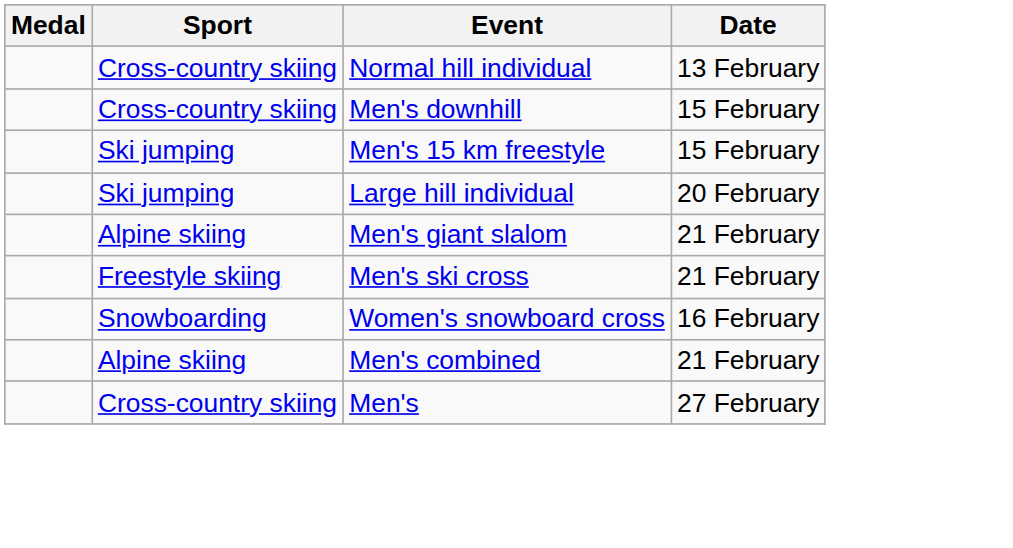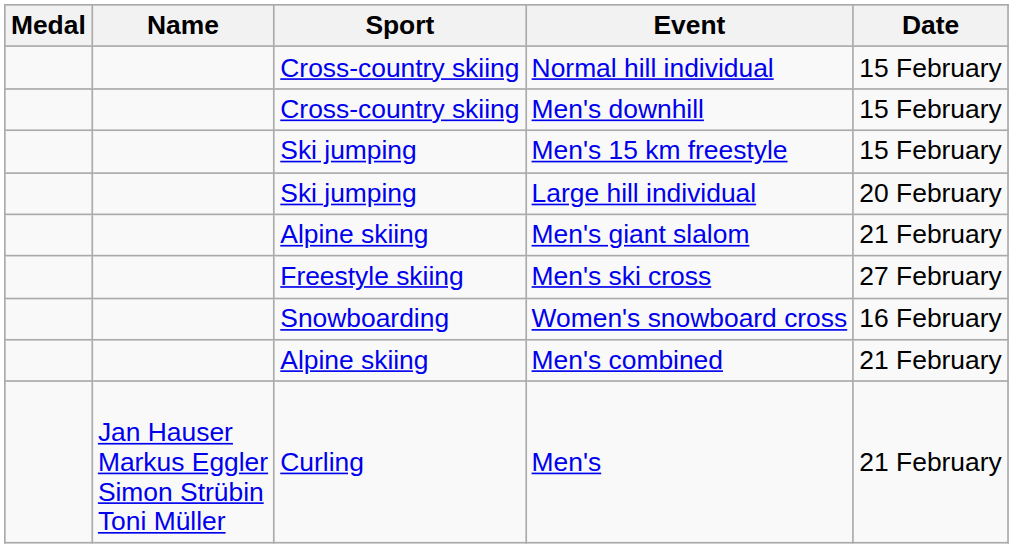+ column: Name | Jan Hauser Markus Eggler Simon Strübin Toni Müller
Normal hill individual | Date: 13 February -> 15 February
Men's ski cross | Date: 21 February -> 27 February
Men's | Sport: Cross-country skiing -> Curling
Men's | Date: 27 February -> 21 February
